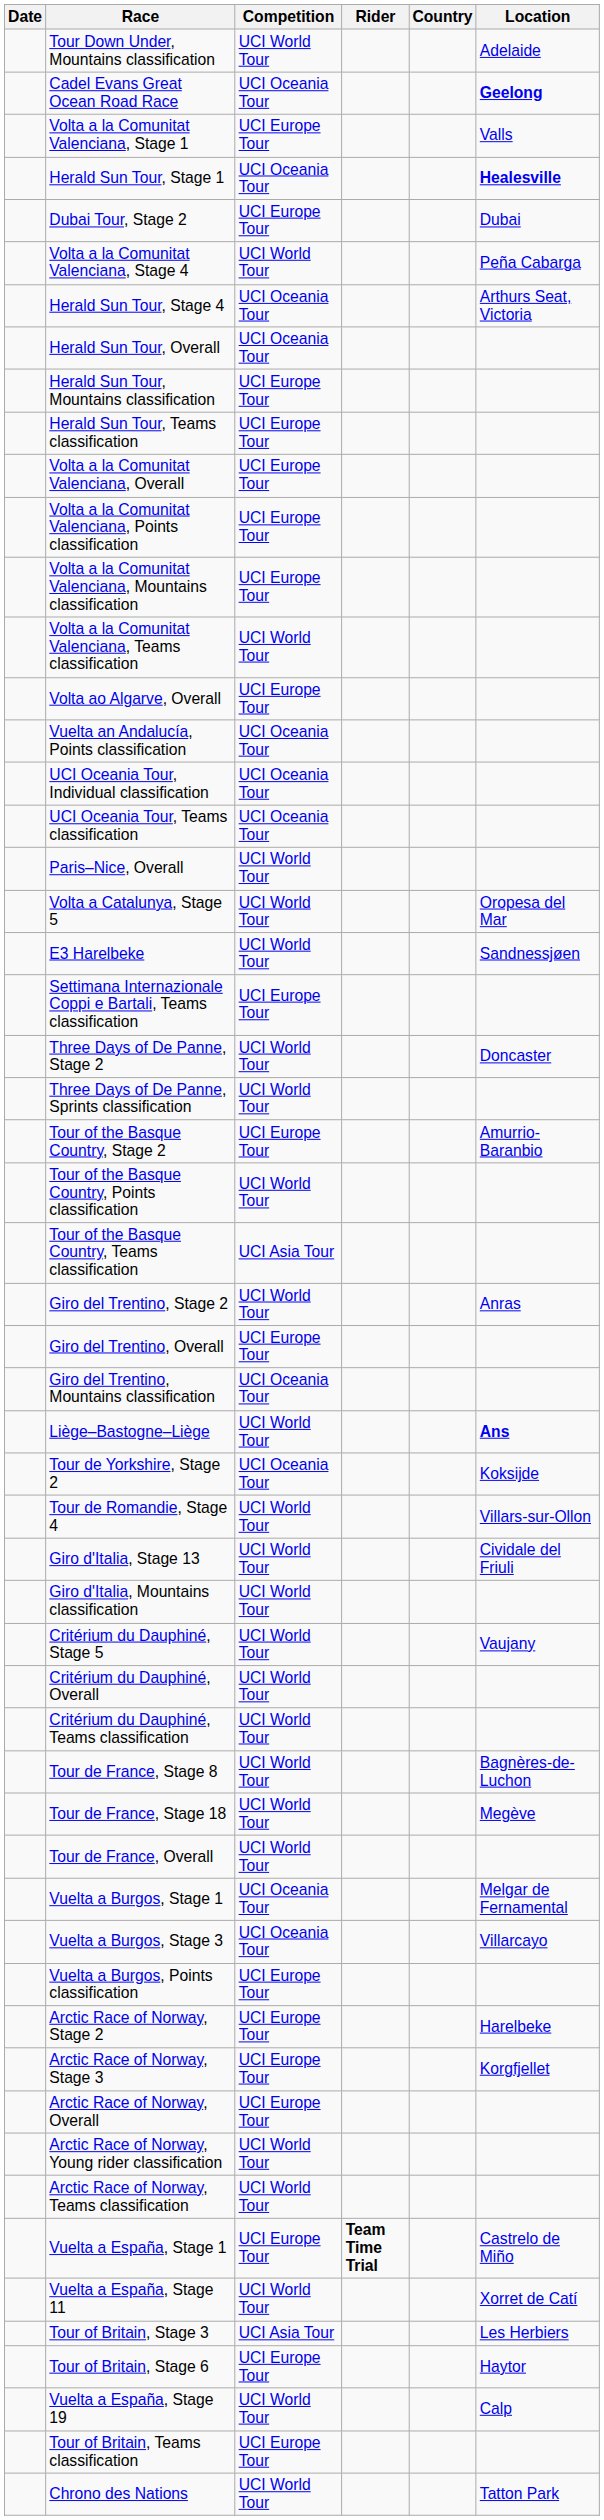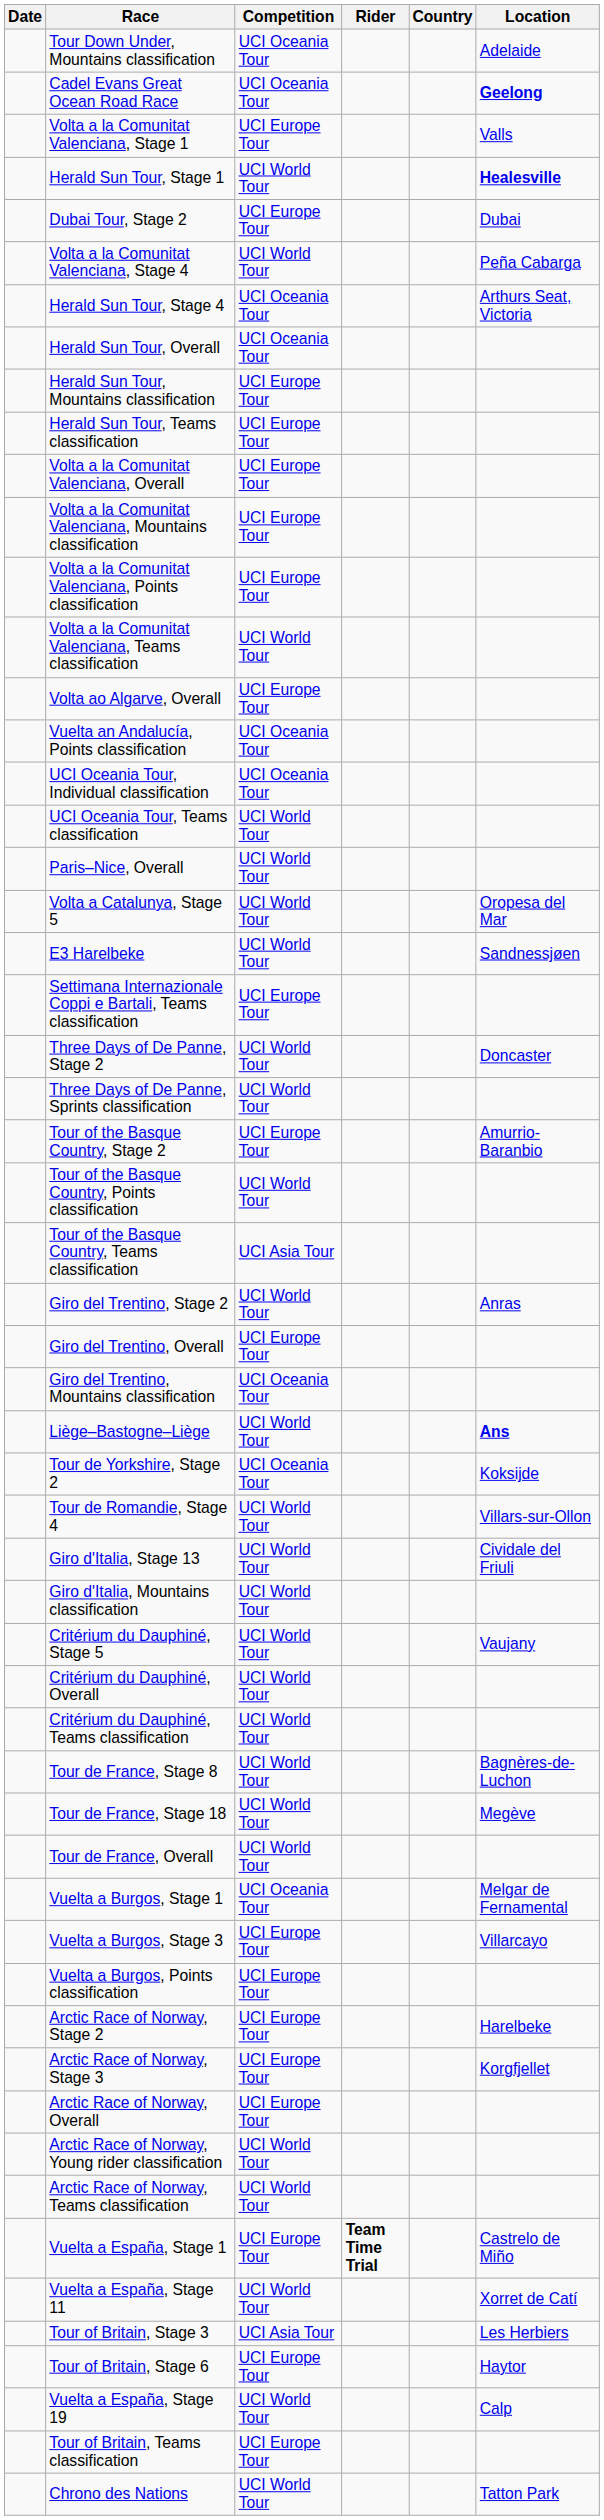Tour Down Under, Mountains classification | Competition: UCI World Tour -> UCI Oceania Tour
Herald Sun Tour, Stage 1 | Competition: UCI Oceania Tour -> UCI World Tour
rows swapped: Volta a la Comunitat Valenciana, Points classification <-> Volta a la Comunitat Valenciana, Mountains classification
UCI Oceania Tour, Teams classification | Competition: UCI Oceania Tour -> UCI World Tour
Vuelta a Burgos, Stage 3 | Competition: UCI Oceania Tour -> UCI Europe Tour
